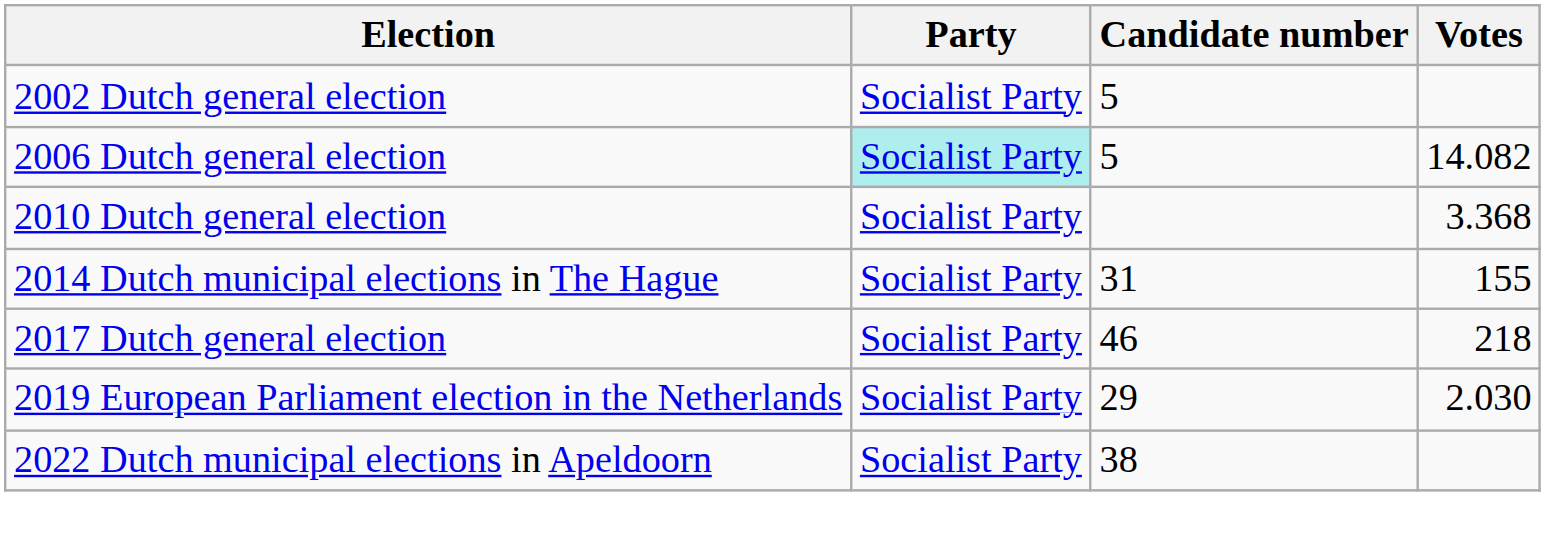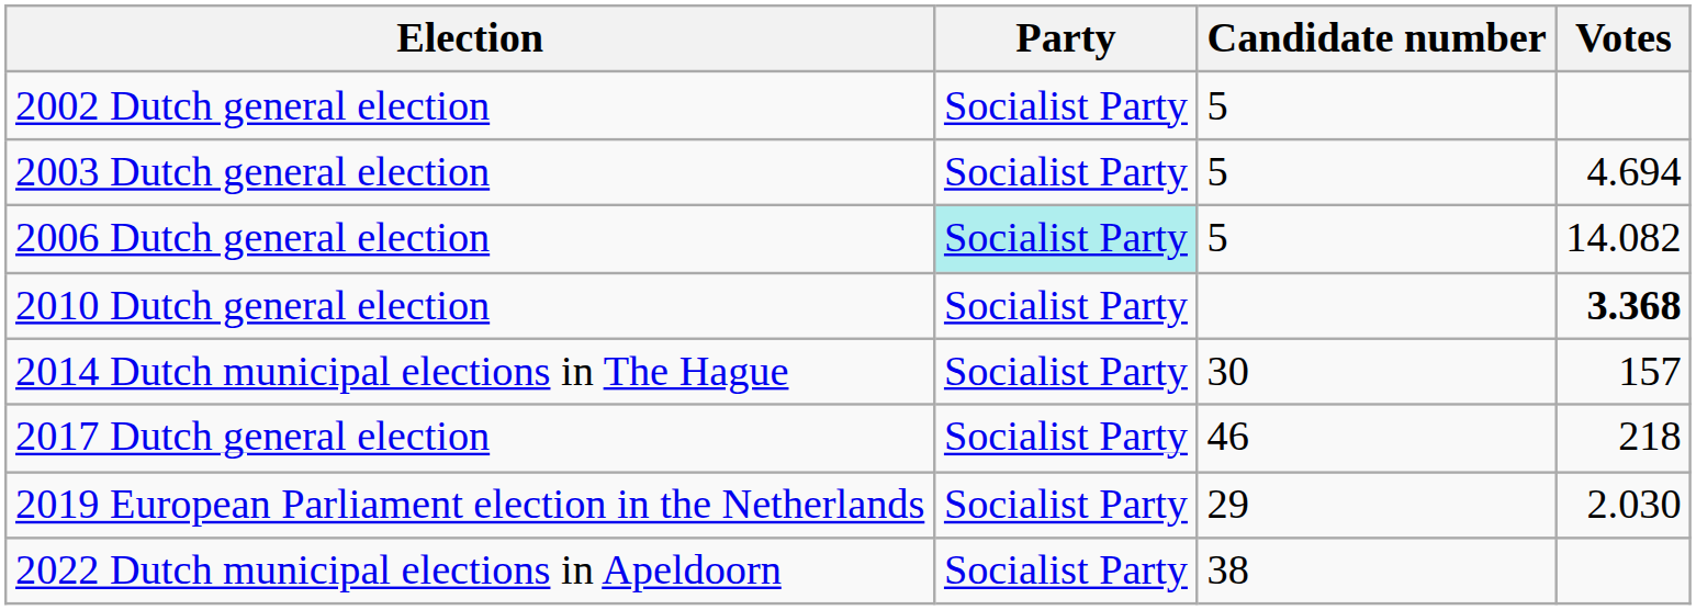+ row: 2003 Dutch general election | Socialist Party | 5 | 4.694
2010 Dutch general election | Votes: normal -> bold
2014 Dutch municipal elections in The Hague | Candidate number: 31 -> 30
2014 Dutch municipal elections in The Hague | Votes: 155 -> 157
